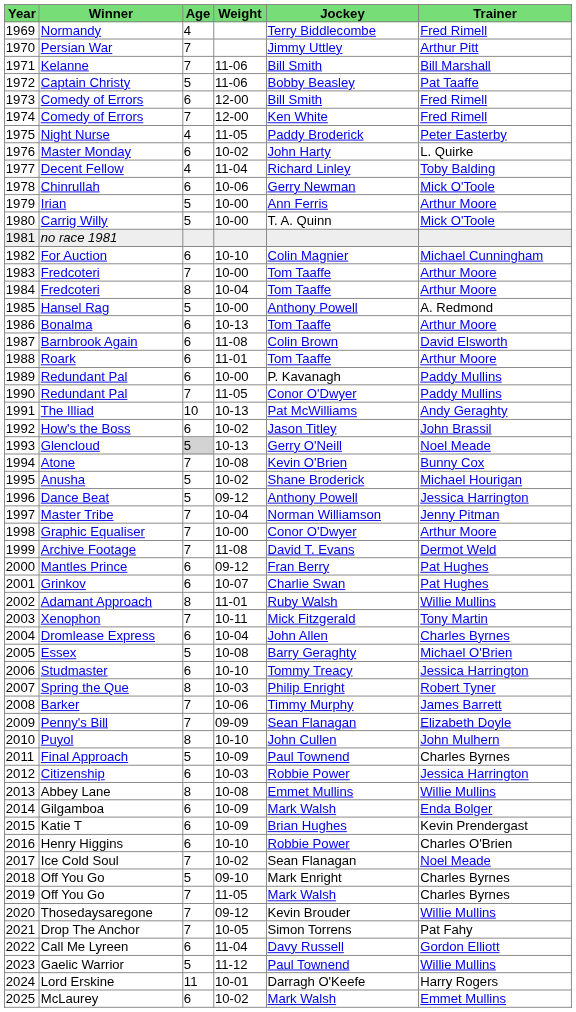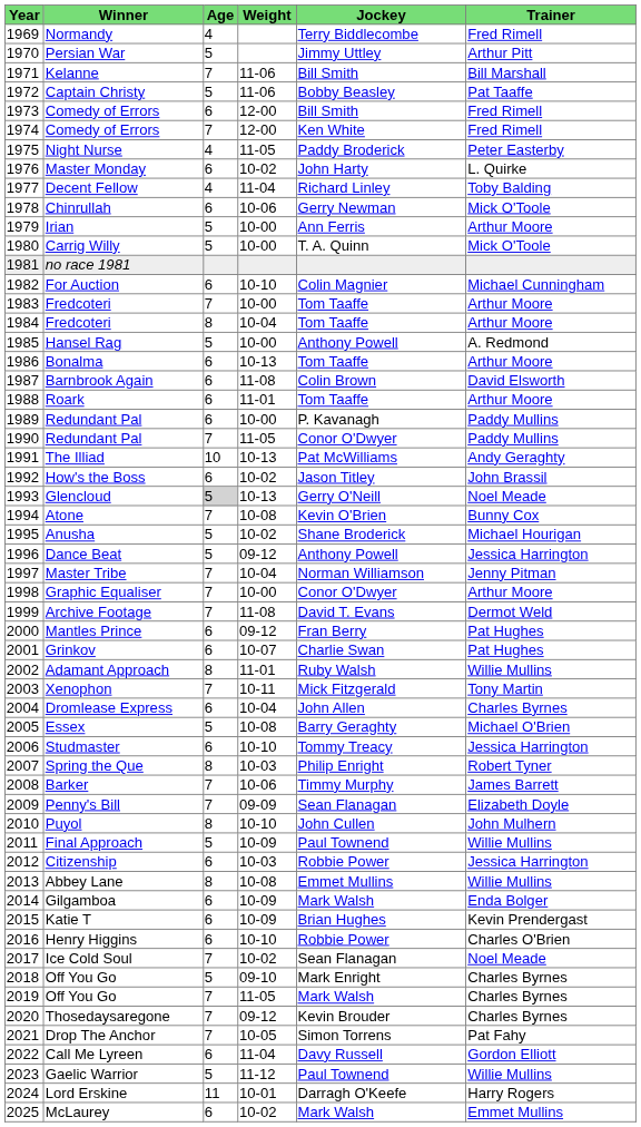Persian War | Age: 7 -> 5
Final Approach | Trainer: Charles Byrnes -> Willie Mullins
Thosedaysaregone | Trainer: Willie Mullins -> Charles Byrnes
